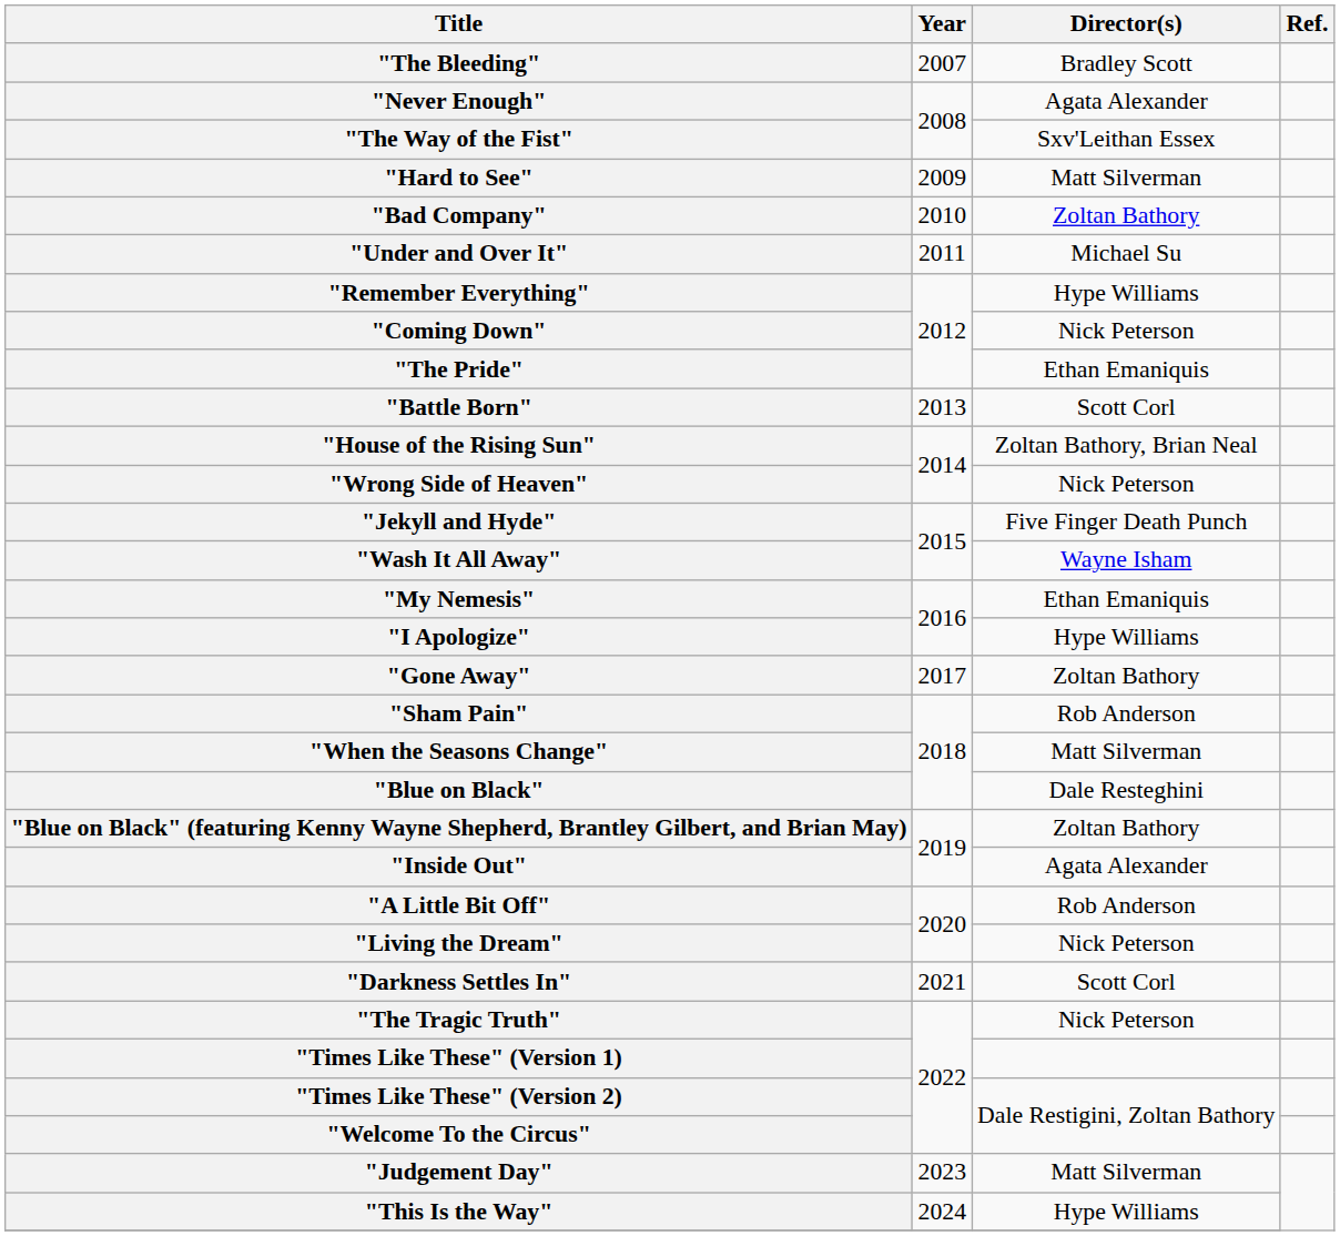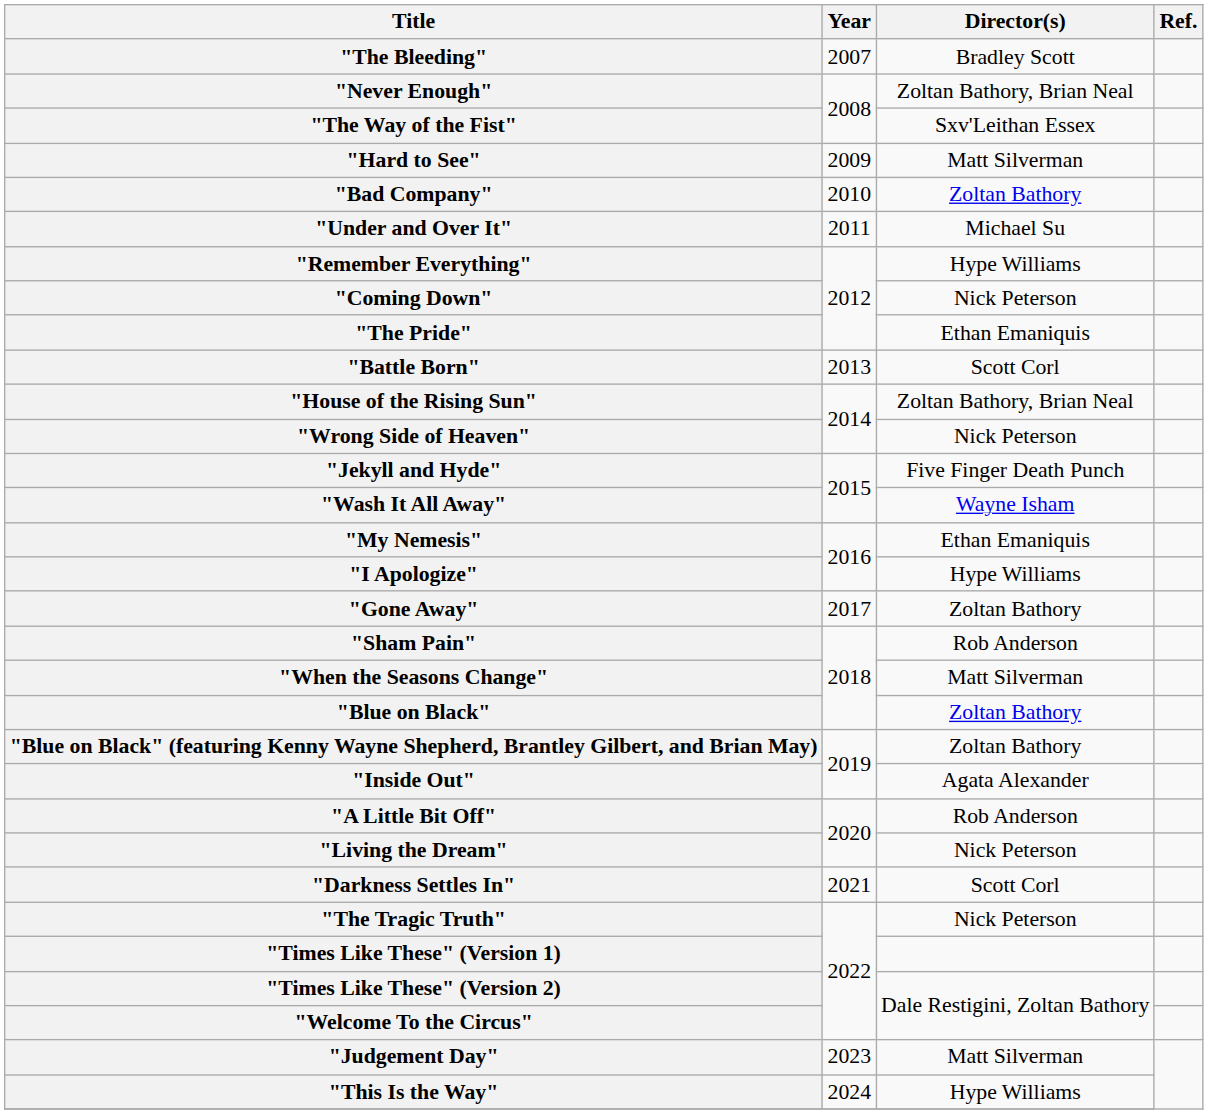"Never Enough" | Director(s): Agata Alexander -> Zoltan Bathory, Brian Neal
"Blue on Black" | Director(s): Dale Resteghini -> Zoltan Bathory
